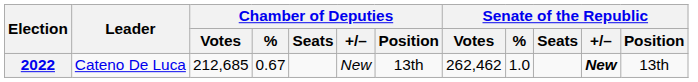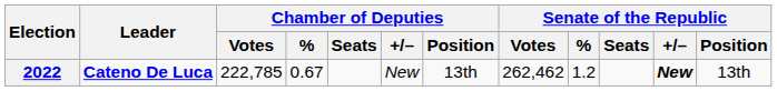2022 | Leader: normal -> bold
2022 | Chamber of Deputies / Votes: 212,685 -> 222,785
2022 | Senate of the Republic / %: 1.0 -> 1.2
